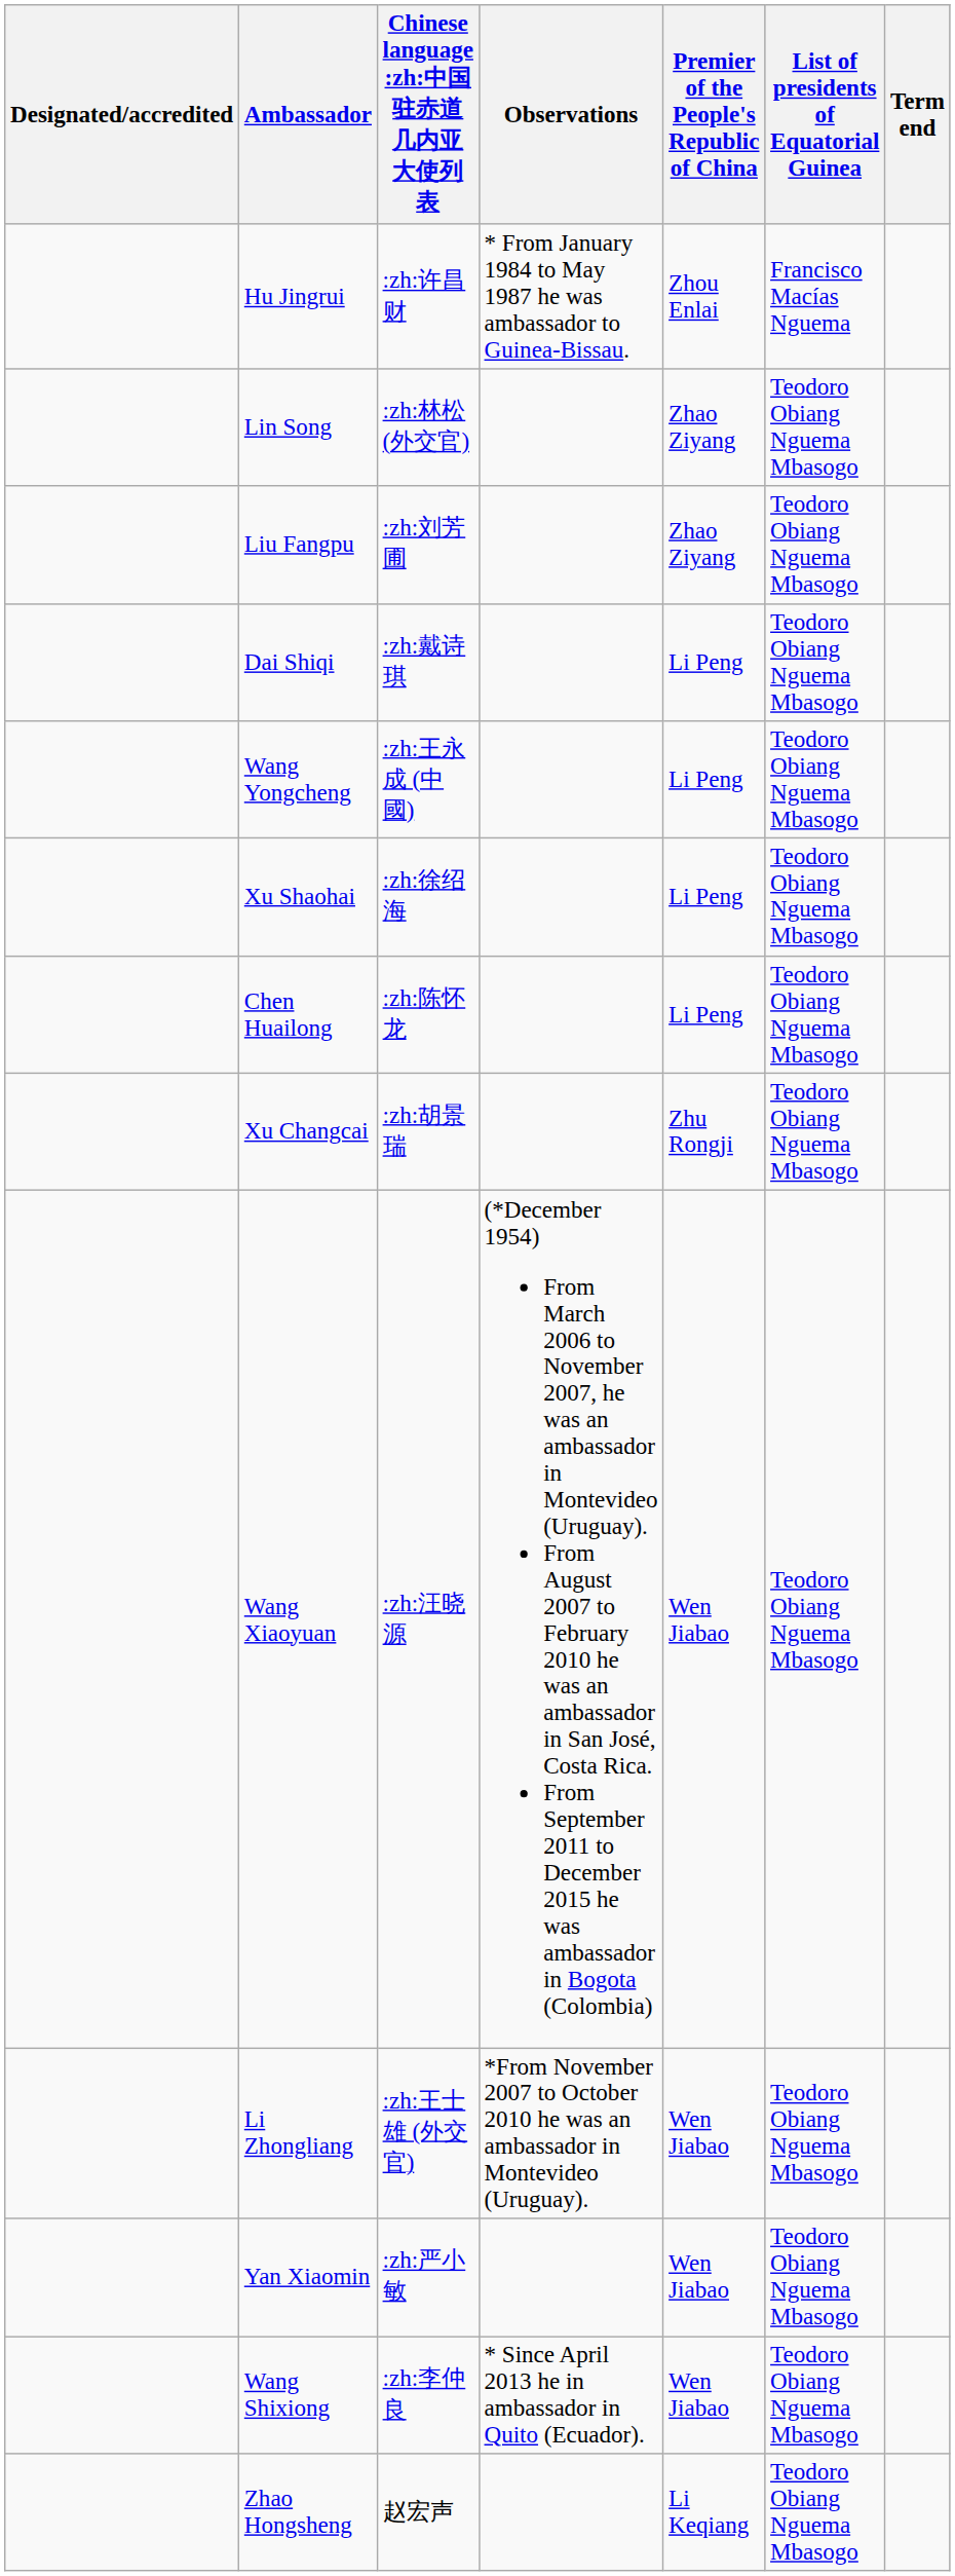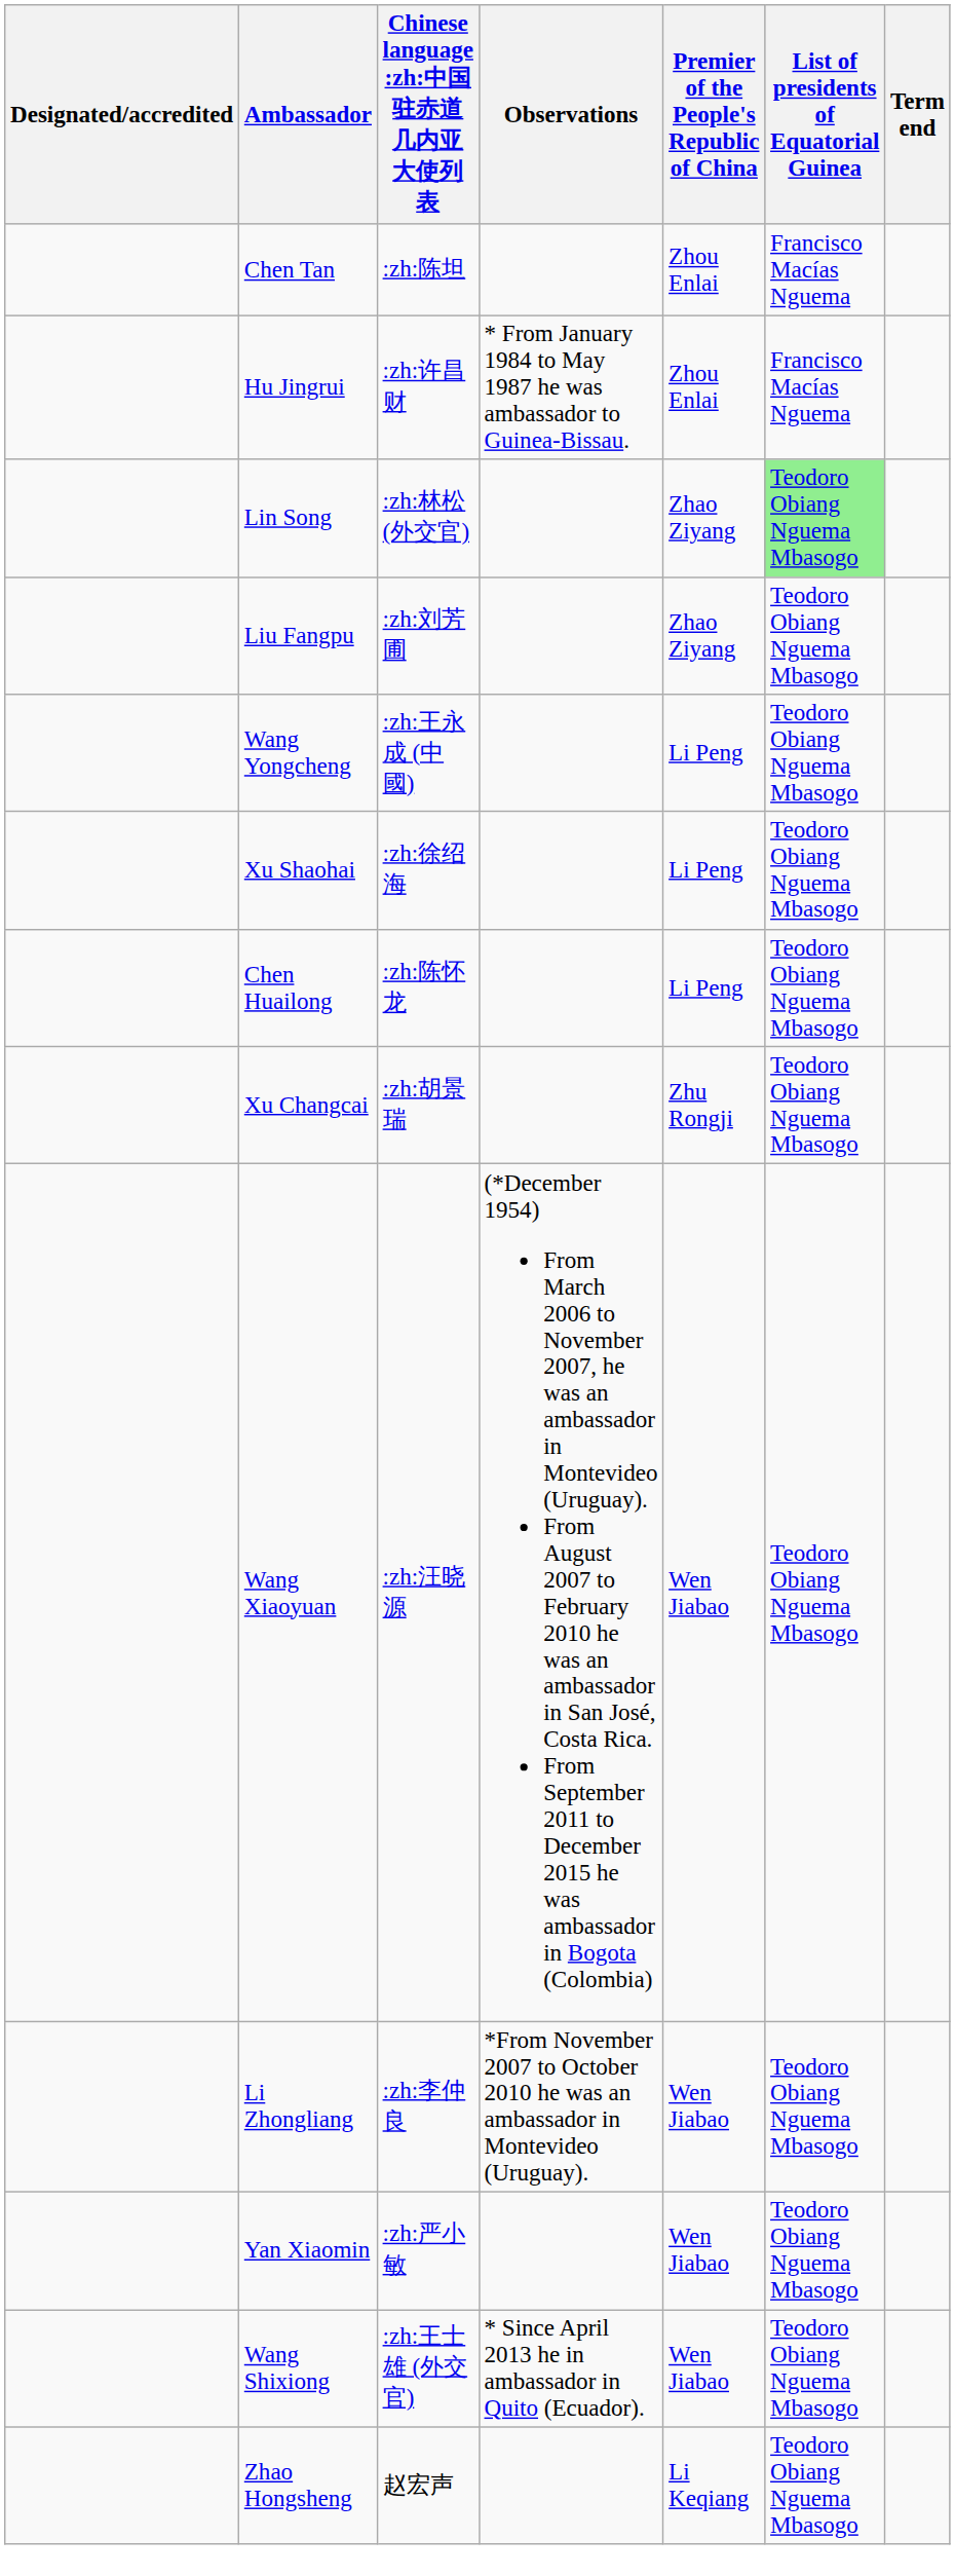+ row: Chen Tan | :zh:陈坦 | Zhou Enlai | Francisco Macías Nguema
Lin Song | List of presidents of Equatorial Guinea: no background -> lightgreen background
- row: Dai Shiqi | :zh:戴诗琪 | Li Peng | Teodoro Obiang Nguema Mbasogo
Li Zhongliang | Chinese language :zh:中国驻赤道几内亚大使列表: :zh:王士雄 (外交官) -> :zh:李仲良
Wang Shixiong | Chinese language :zh:中国驻赤道几内亚大使列表: :zh:李仲良 -> :zh:王士雄 (外交官)
